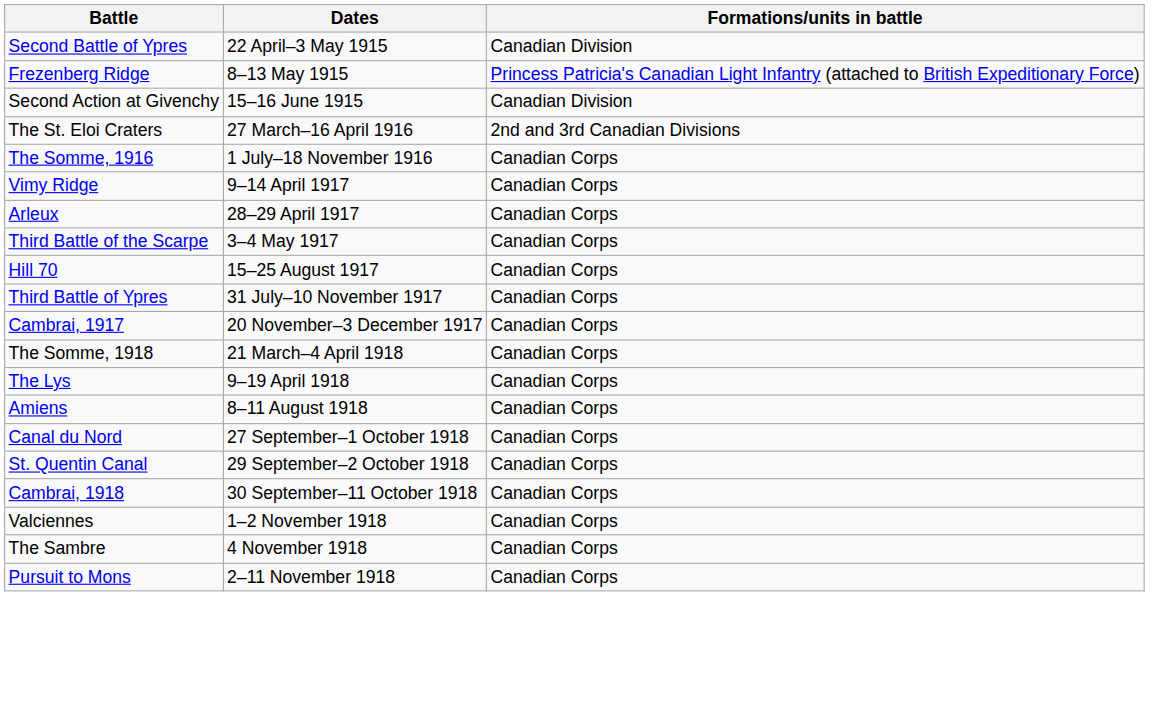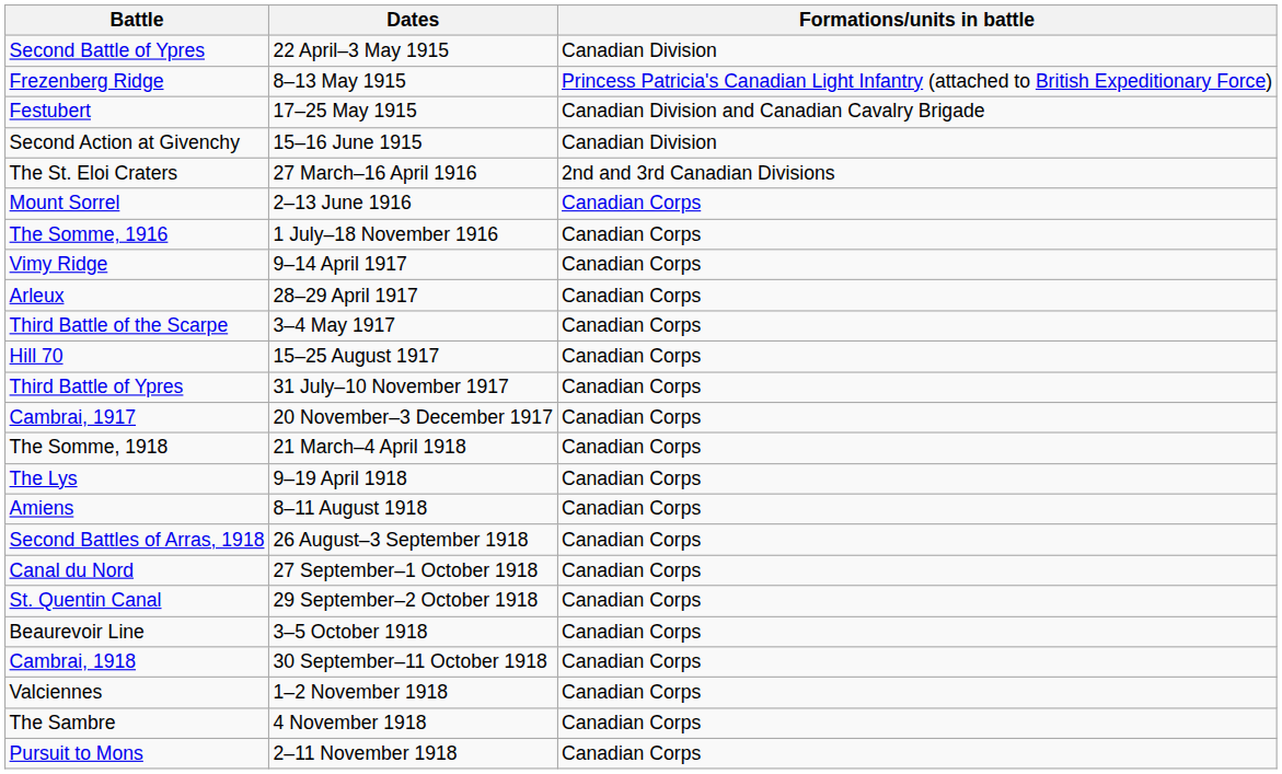+ row: Festubert | 17–25 May 1915 | Canadian Division and Canadian Cavalry Brigade
+ row: Mount Sorrel | 2–13 June 1916 | Canadian Corps
+ row: Second Battles of Arras, 1918 | 26 August–3 September 1918 | Canadian Corps
+ row: Beaurevoir Line | 3–5 October 1918 | Canadian Corps
